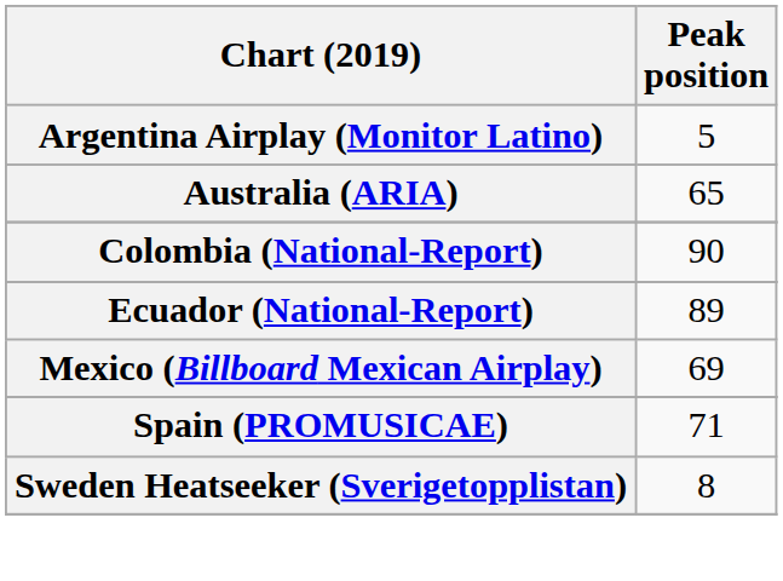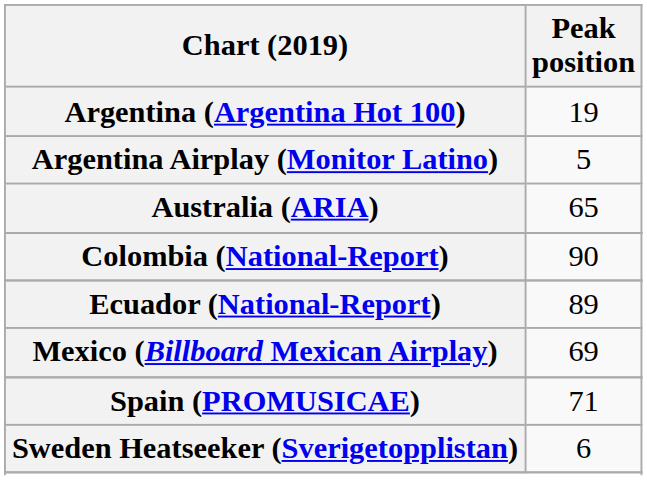+ row: Argentina (Argentina Hot 100) | 19
Sweden Heatseeker (Sverigetopplistan) | Peak position: 8 -> 6
